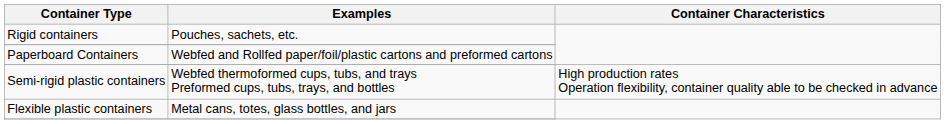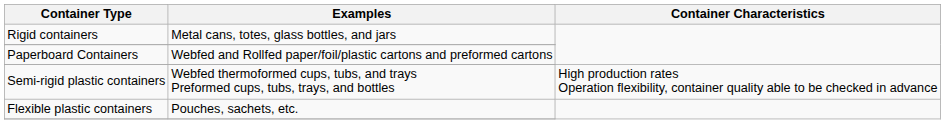Rigid containers | Examples: Pouches, sachets, etc. -> Metal cans, totes, glass bottles, and jars
Flexible plastic containers | Examples: Metal cans, totes, glass bottles, and jars -> Pouches, sachets, etc.
